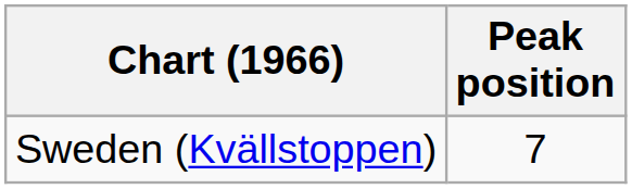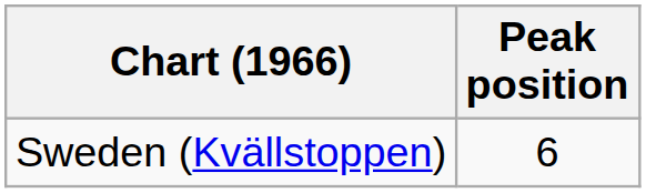Sweden (Kvällstoppen) | Peak position: 7 -> 6
